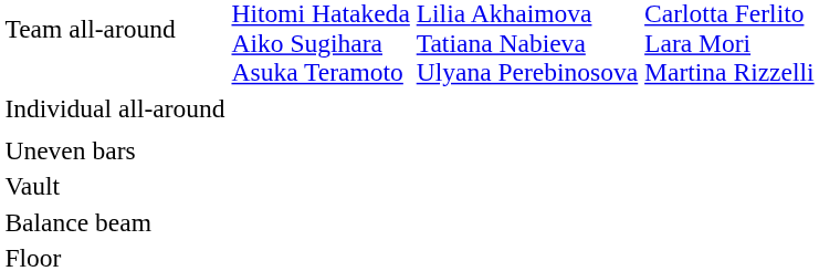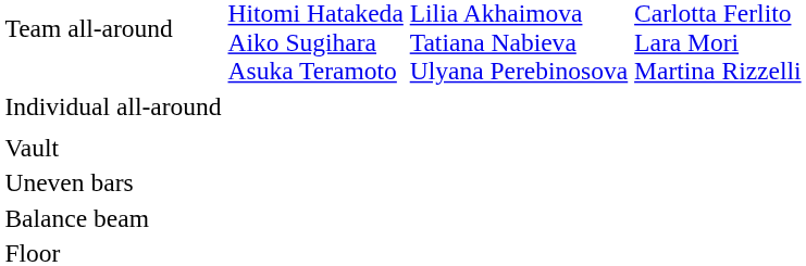rows swapped: Vault <-> Uneven bars
